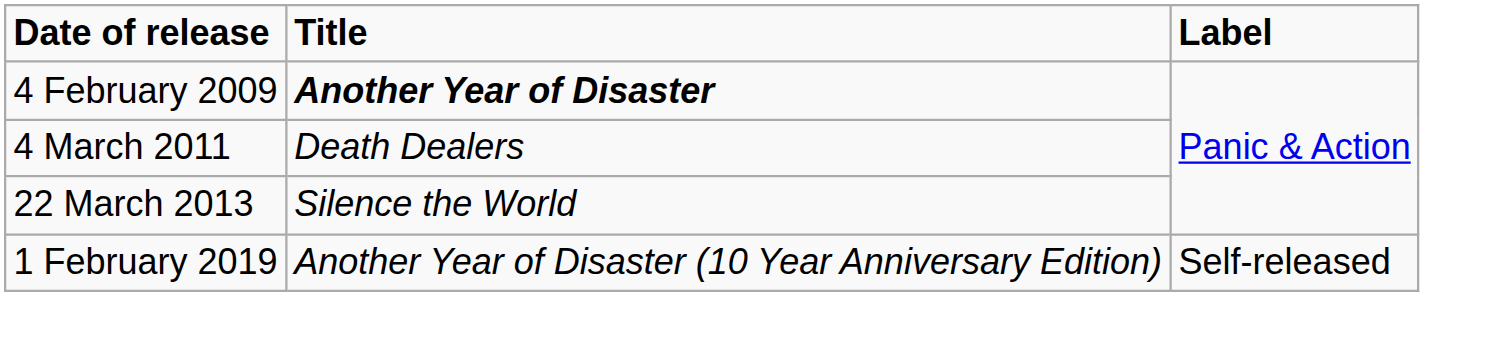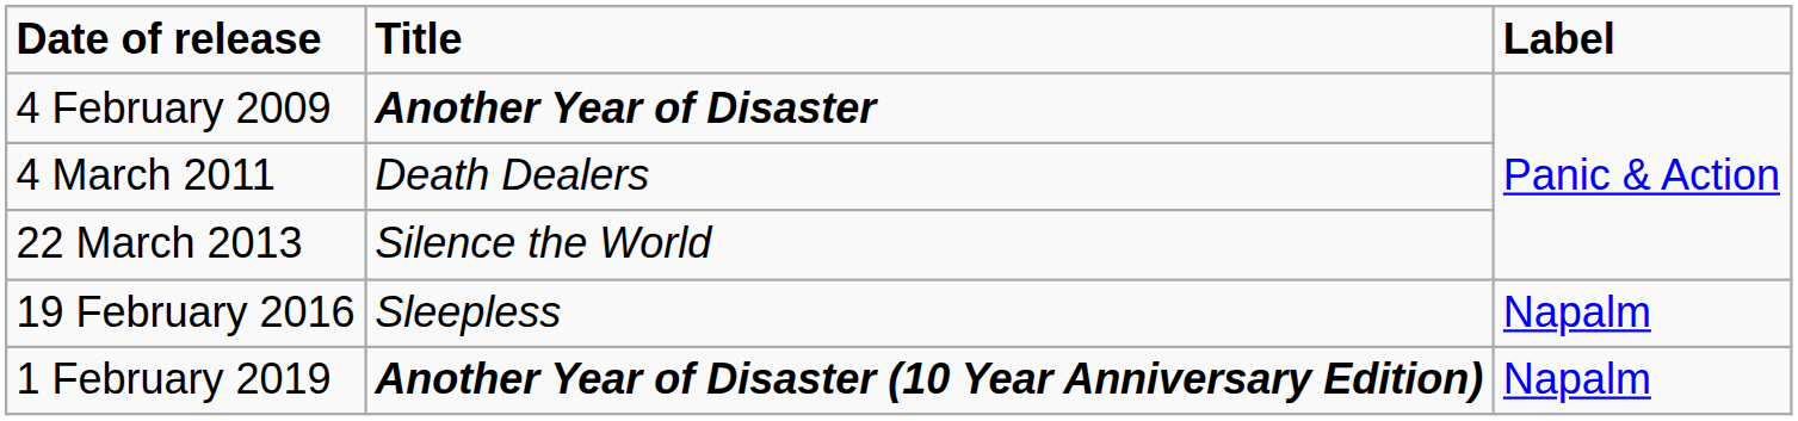+ row: 19 February 2016 | Sleepless | Napalm
1 February 2019 | Title: normal -> bold
1 February 2019 | Label: Self-released -> Napalm
